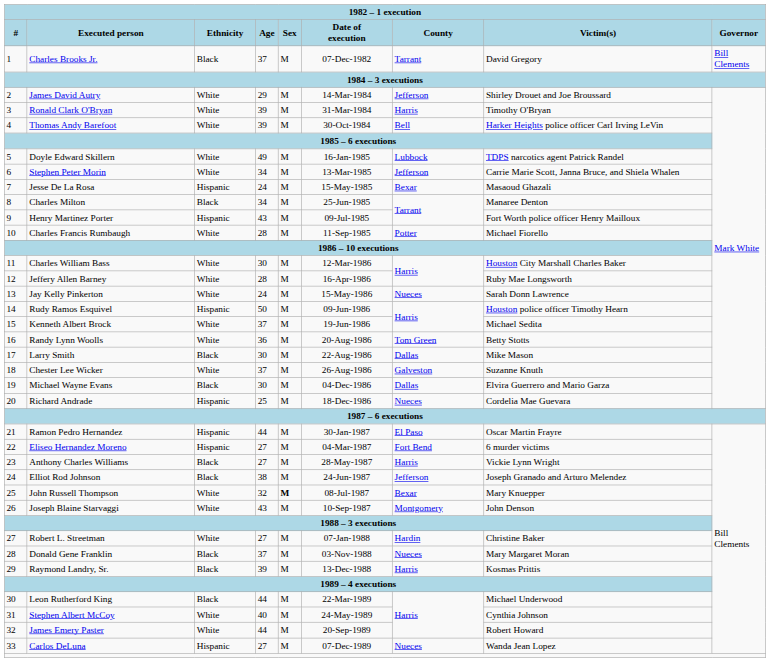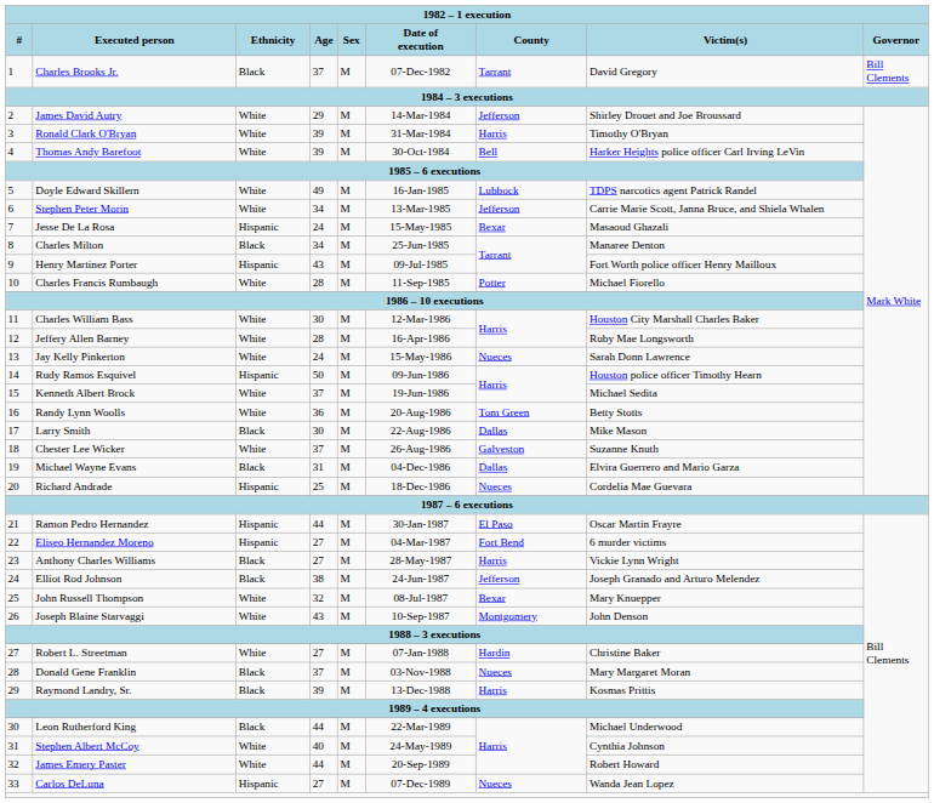Michael Wayne Evans | Age: 30 -> 31
John Russell Thompson | Sex: bold -> normal
